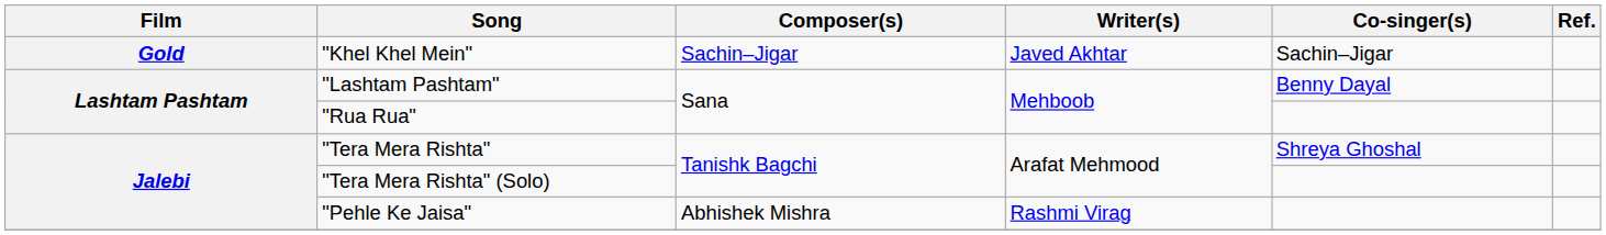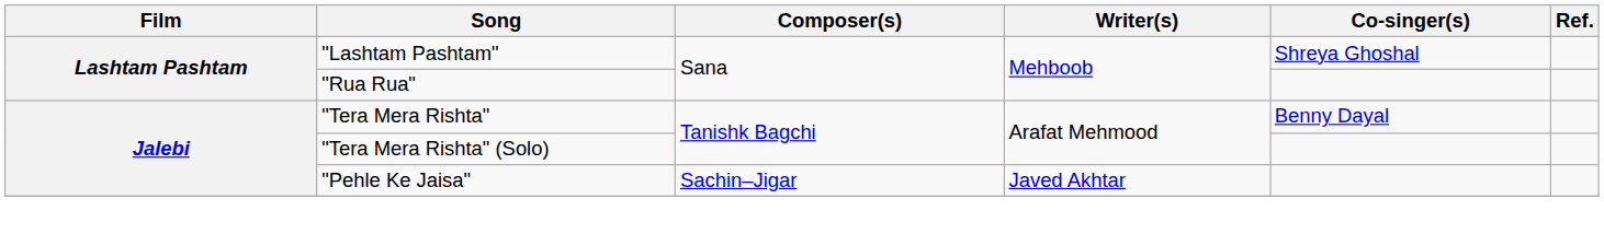- row: Gold | "Khel Khel Mein" | Sachin–Jigar | Javed Akhtar | Sachin–Jigar
"Lashtam Pashtam" | Co-singer(s): Benny Dayal -> Shreya Ghoshal
"Tera Mera Rishta" | Co-singer(s): Shreya Ghoshal -> Benny Dayal
"Pehle Ke Jaisa" | Composer(s): Abhishek Mishra -> Sachin–Jigar
"Pehle Ke Jaisa" | Writer(s): Rashmi Virag -> Javed Akhtar
